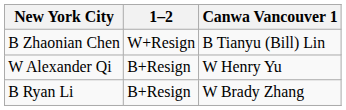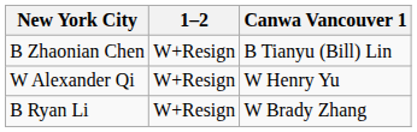W Alexander Qi | 1–2: B+Resign -> W+Resign
B Ryan Li | 1–2: B+Resign -> W+Resign
